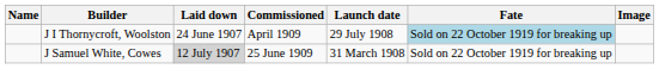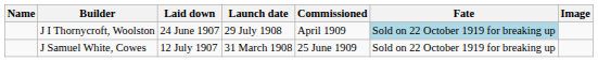columns swapped: Launch date <-> Commissioned
J Samuel White, Cowes | Laid down: lightgrey background -> no background
